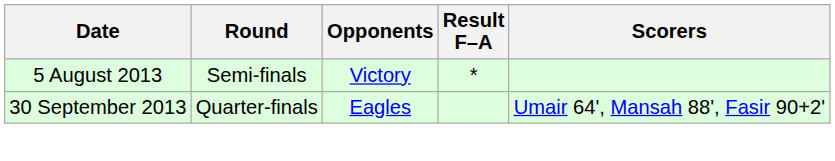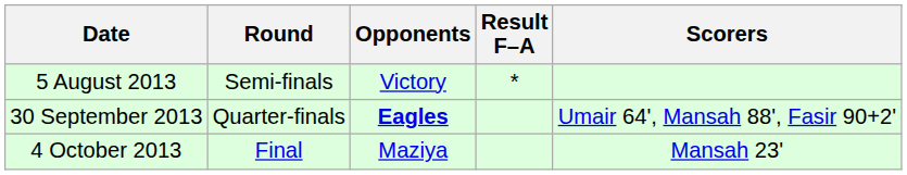30 September 2013 | Opponents: normal -> bold
+ row: 4 October 2013 | Final | Maziya | Mansah 23'
